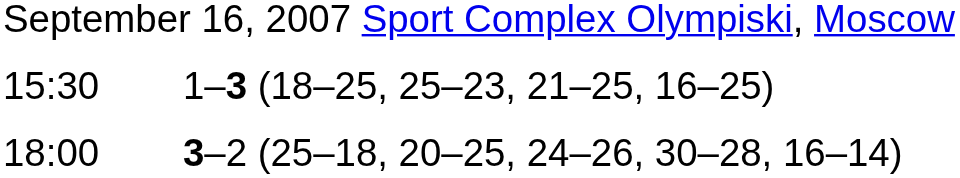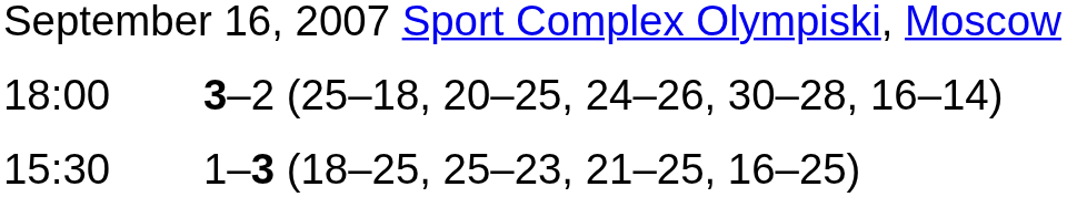rows swapped: 15:30 <-> 18:00
